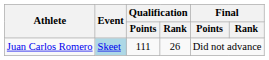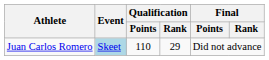Juan Carlos Romero | Qualification / Points: 111 -> 110
Juan Carlos Romero | Qualification / Rank: 26 -> 29
